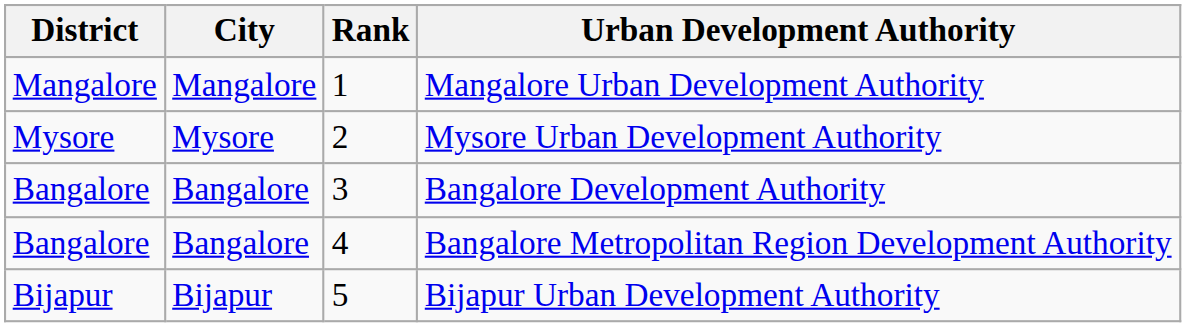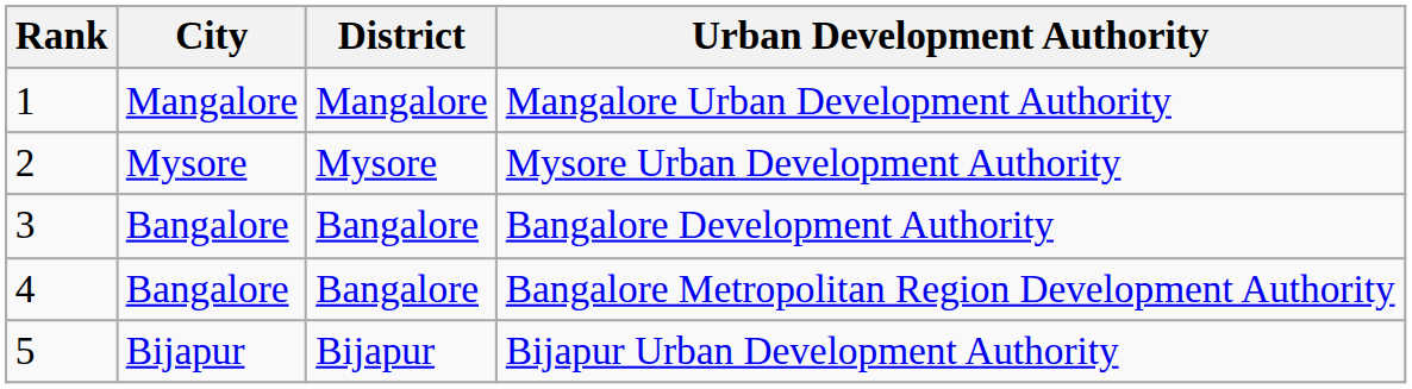columns swapped: Rank <-> District
